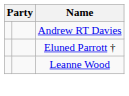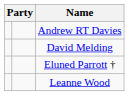+ row: David Melding
